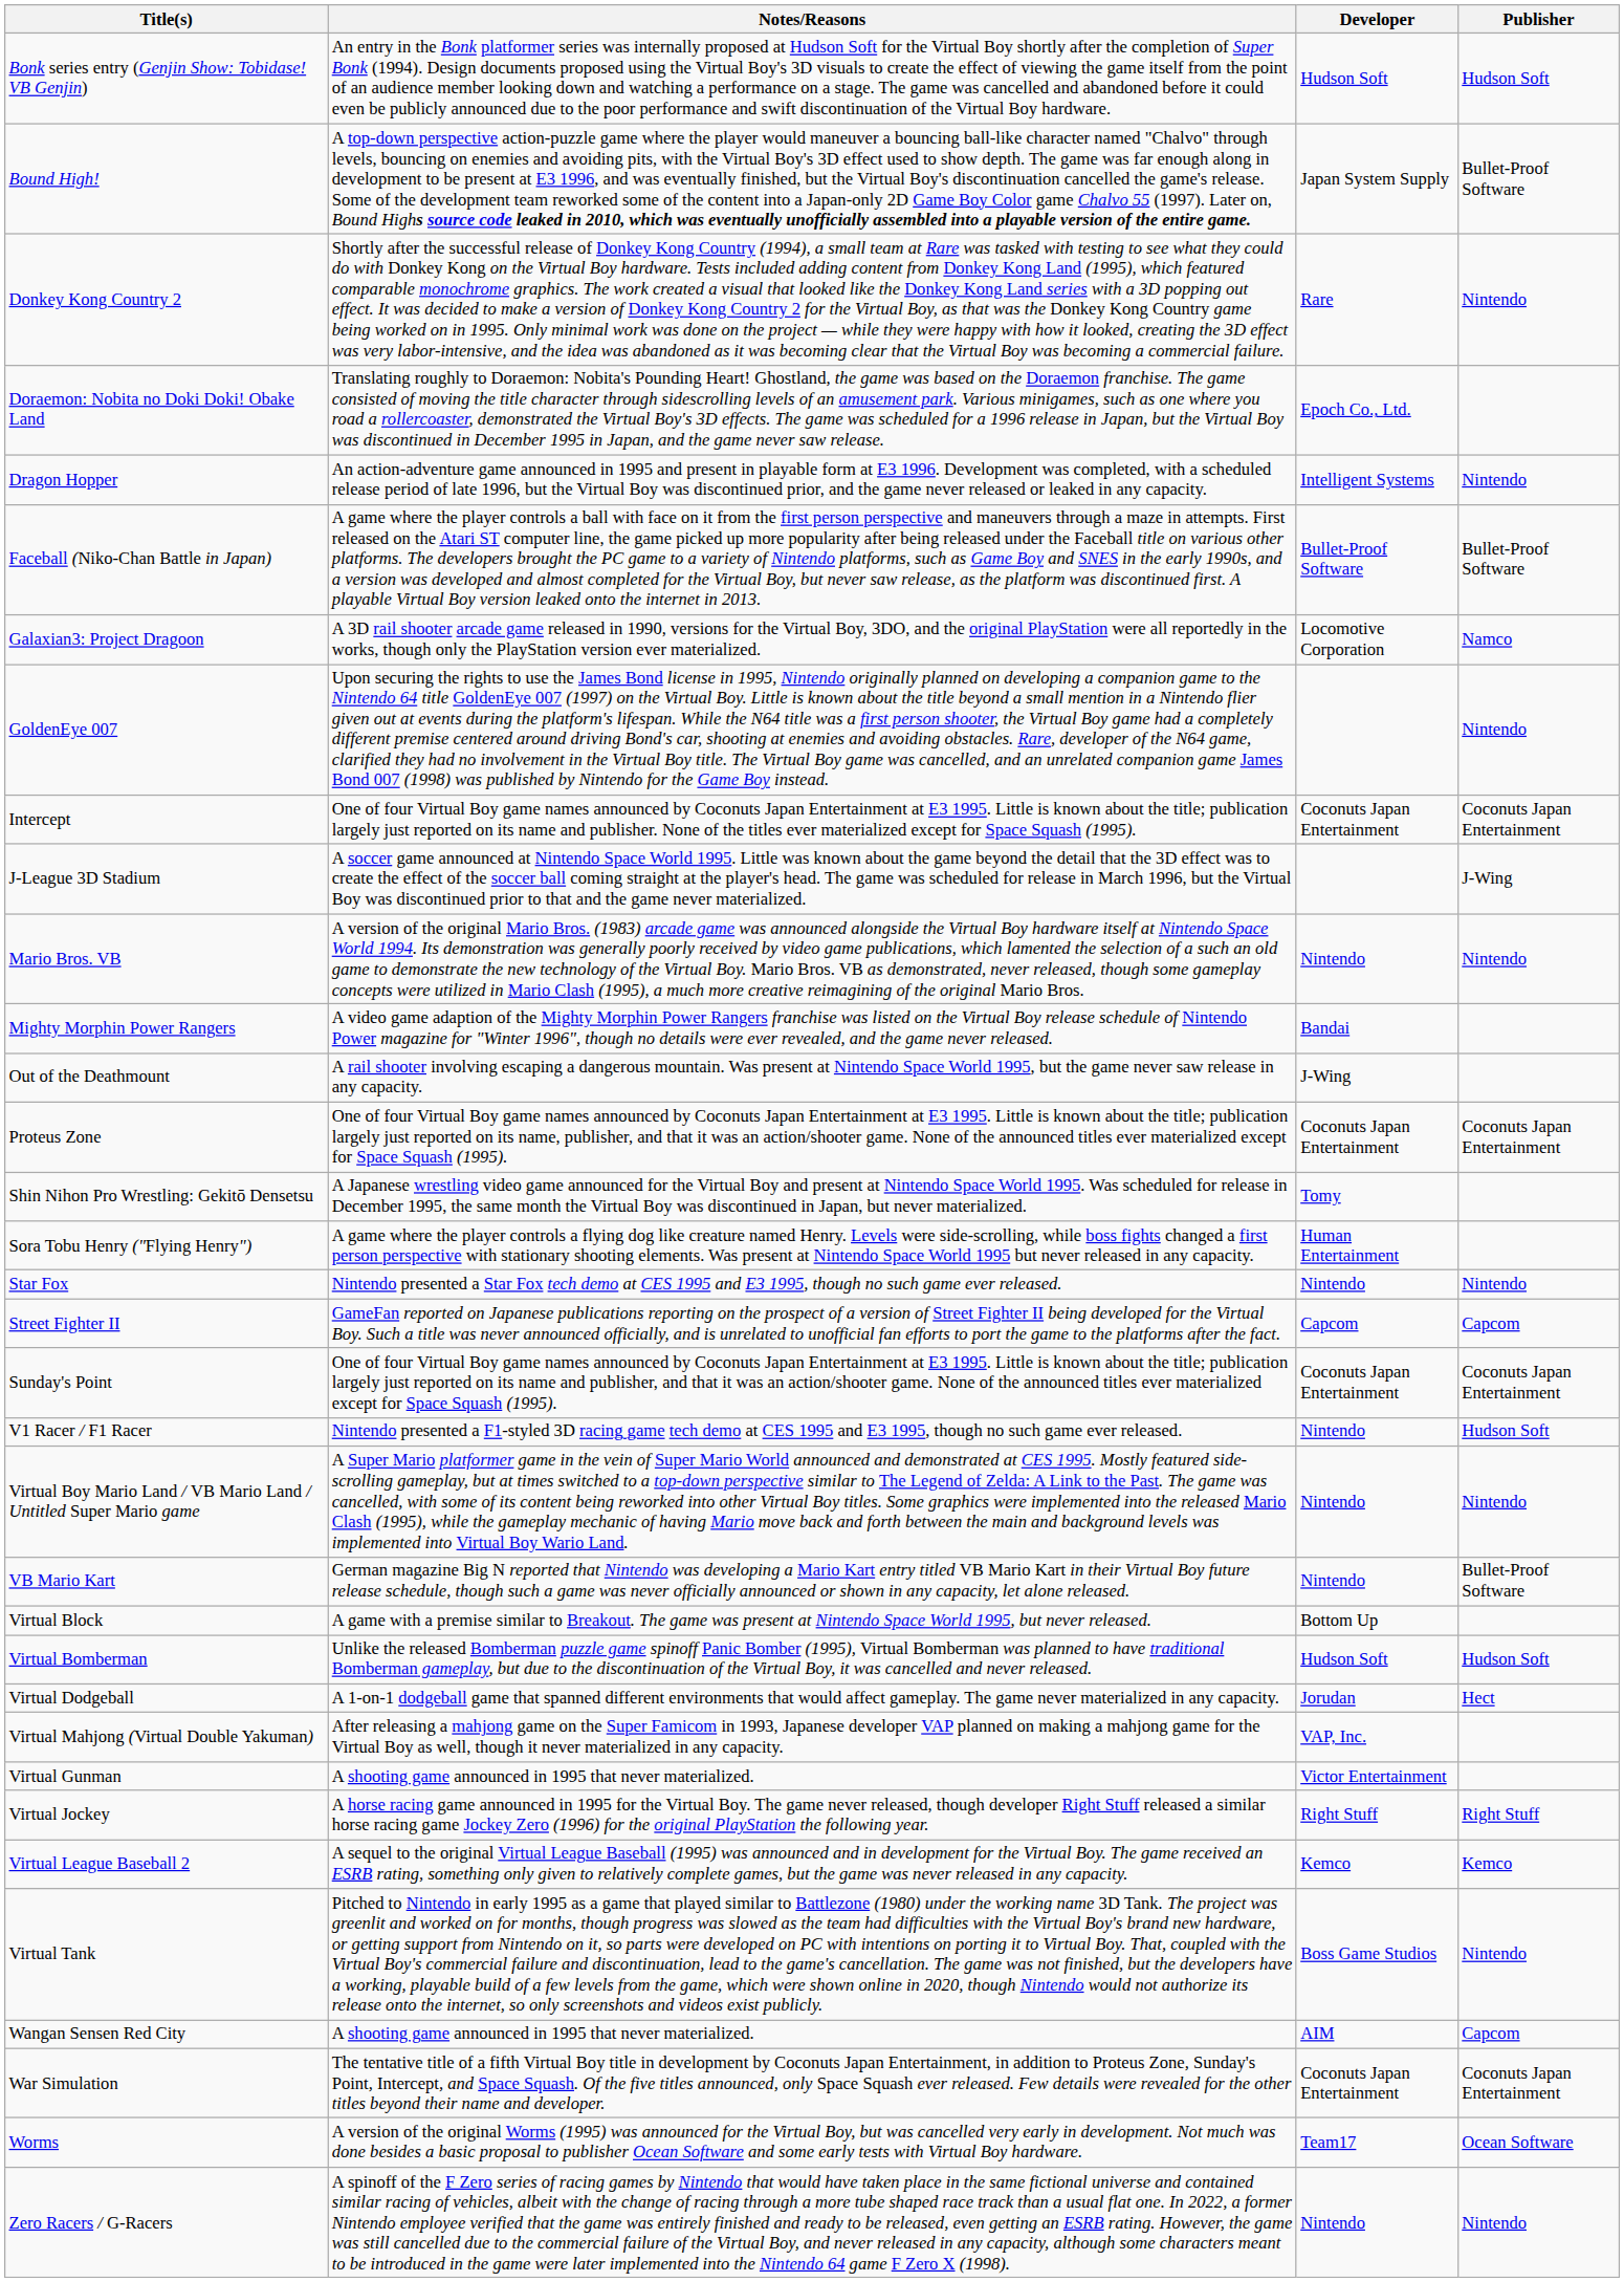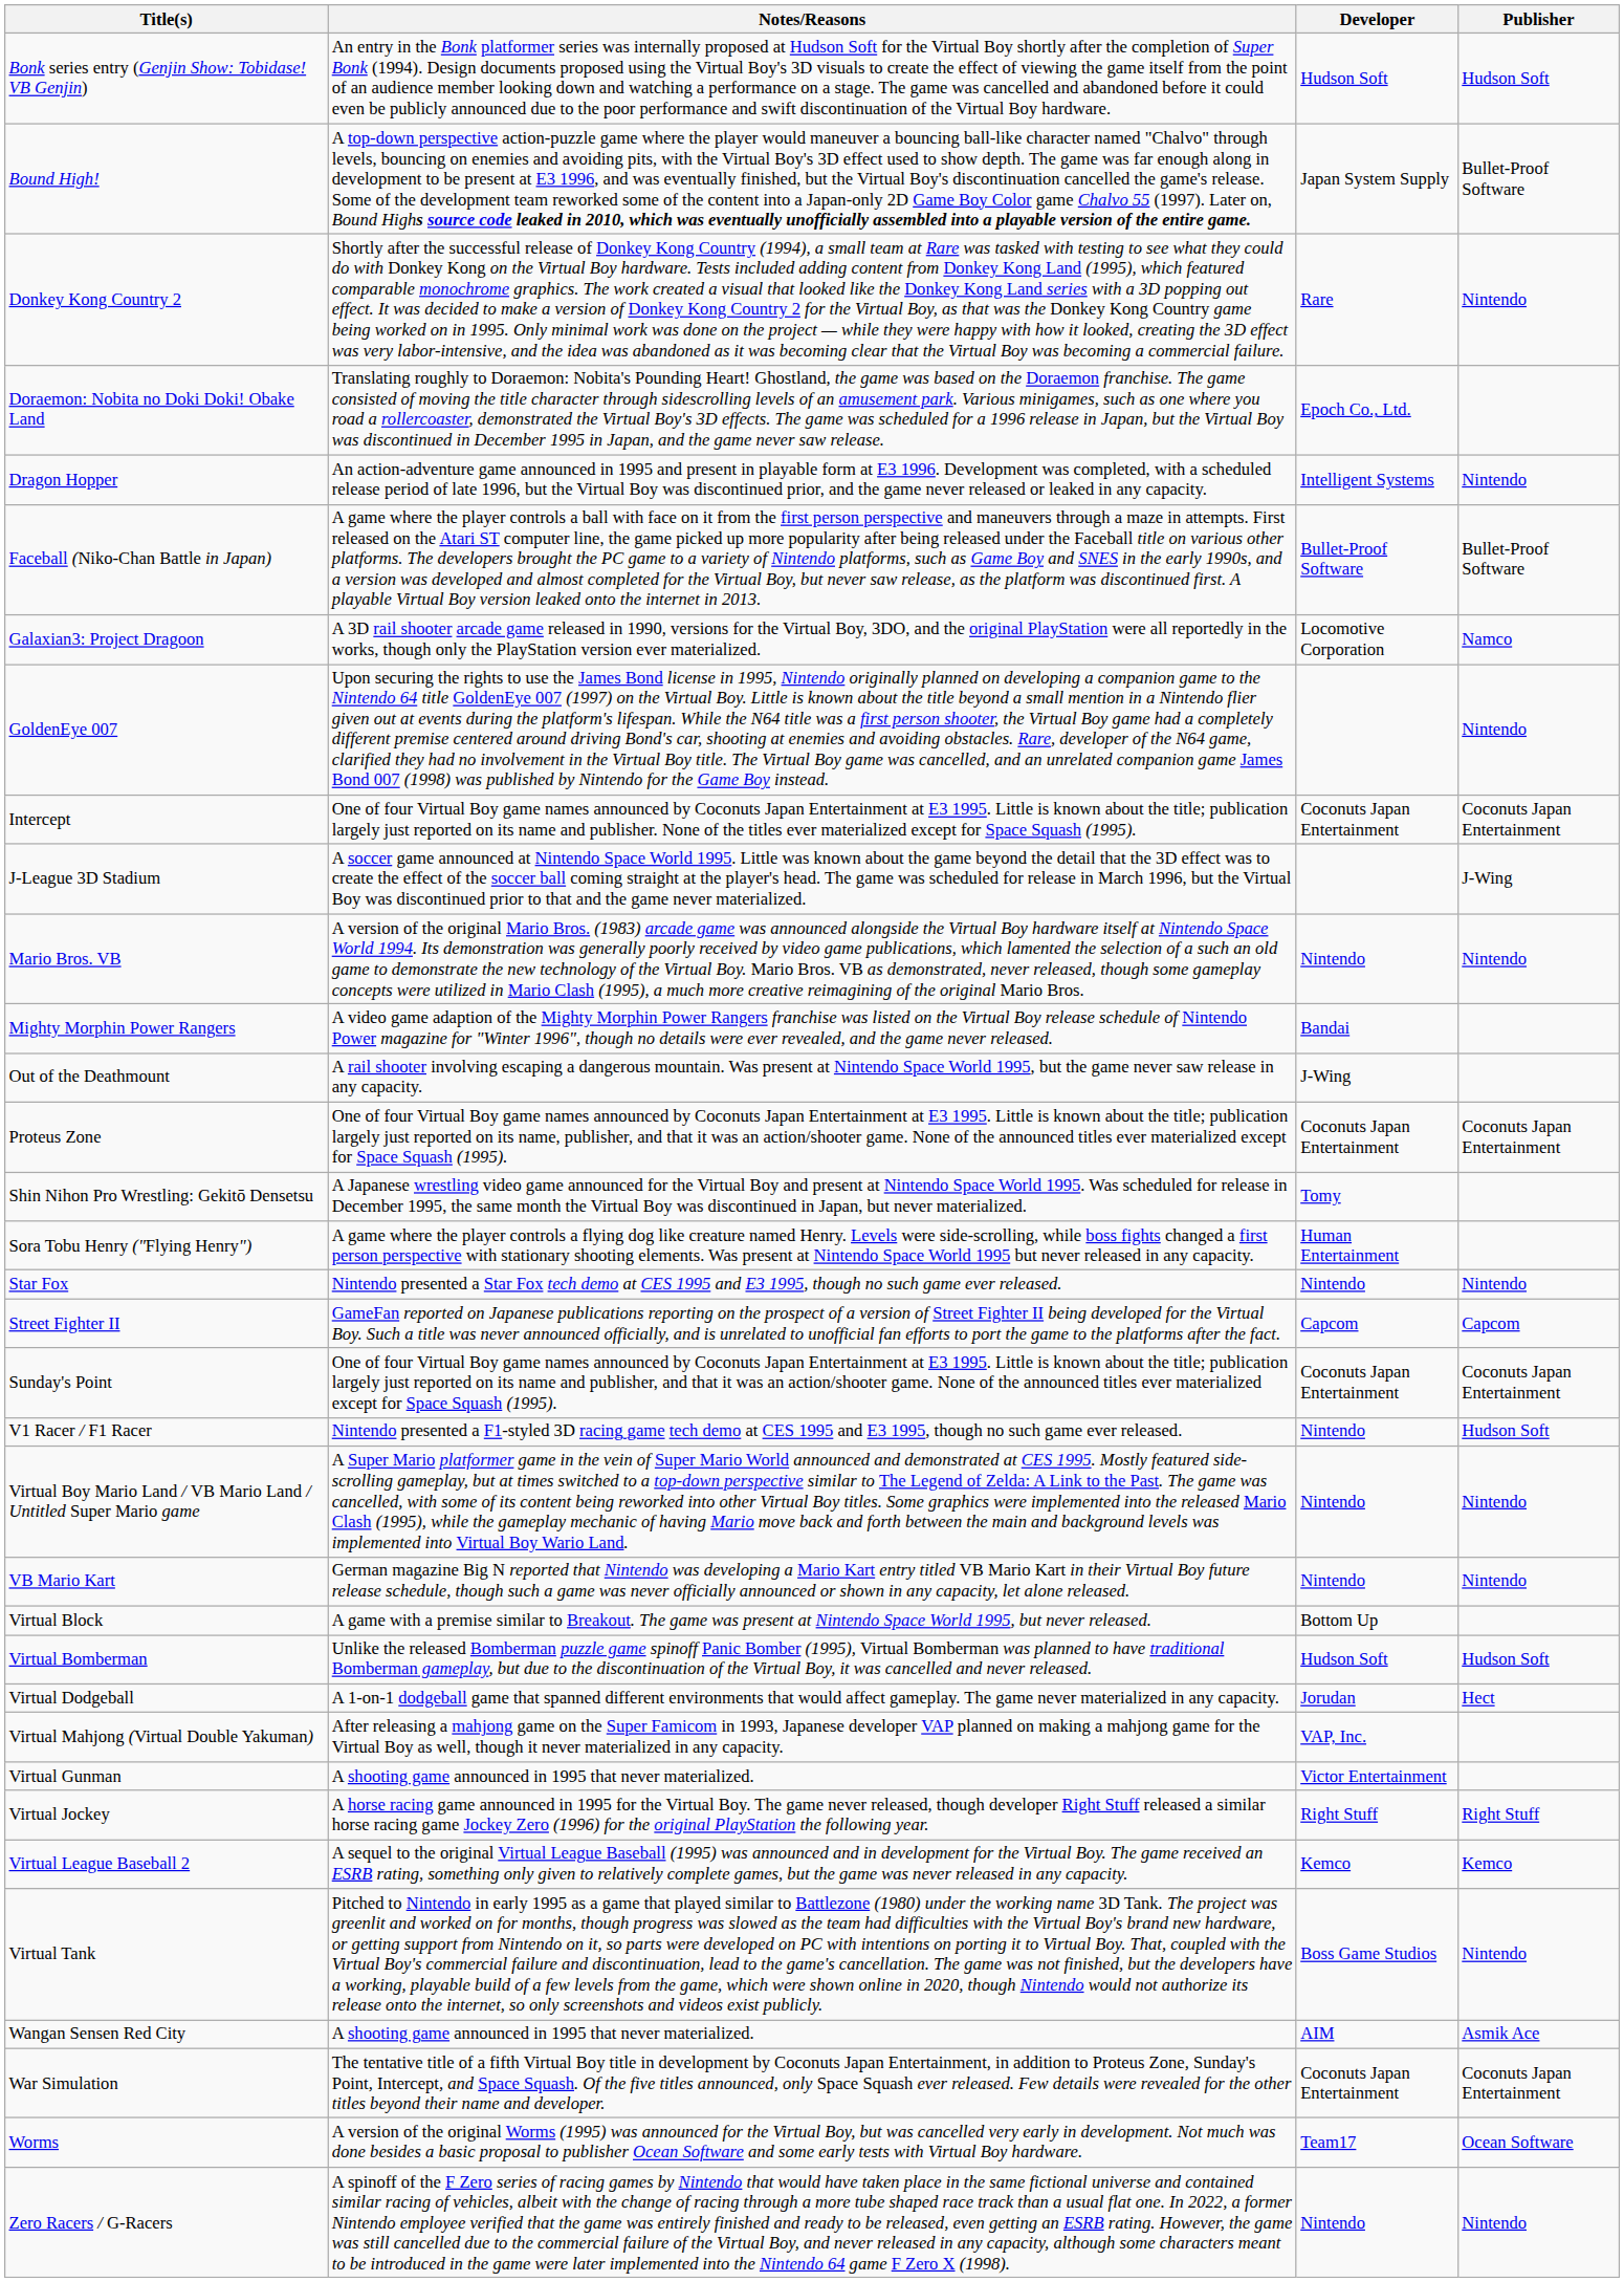VB Mario Kart | Publisher: Bullet-Proof Software -> Nintendo
Wangan Sensen Red City | Publisher: Capcom -> Asmik Ace
